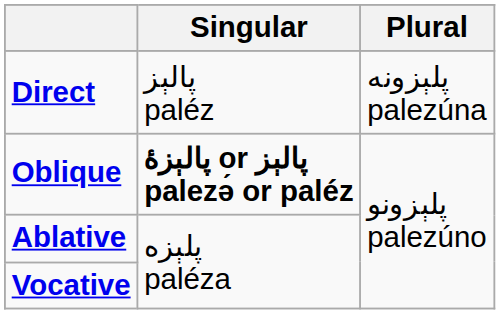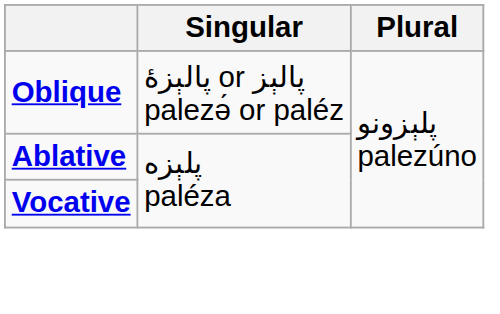- row: Direct | پالېز paléz | پلېزونه palezúna
Oblique | Singular: bold -> normal
